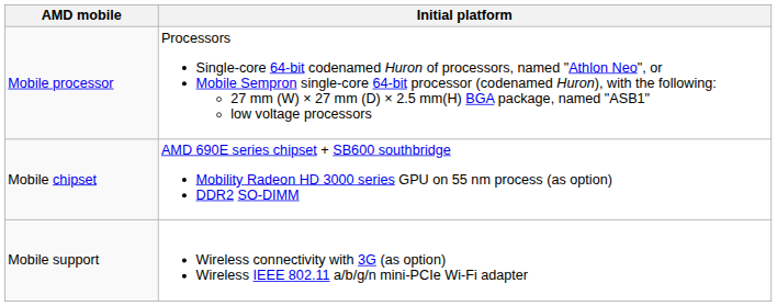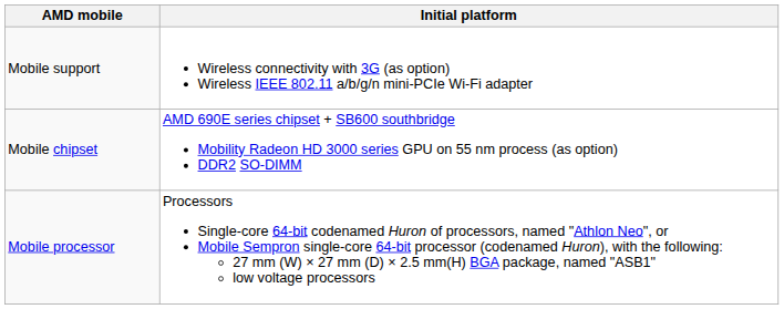rows swapped: Mobile processor <-> Mobile support
